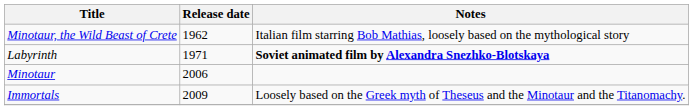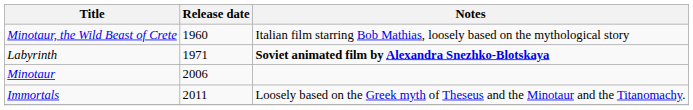Minotaur, the Wild Beast of Crete | Release date: 1962 -> 1960
Immortals | Release date: 2009 -> 2011
